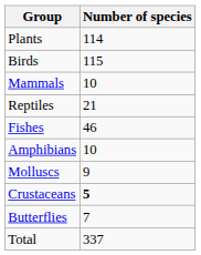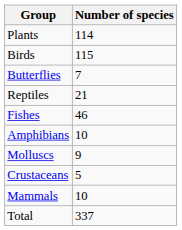rows swapped: Mammals <-> Butterflies
Crustaceans | Number of species: bold -> normal
